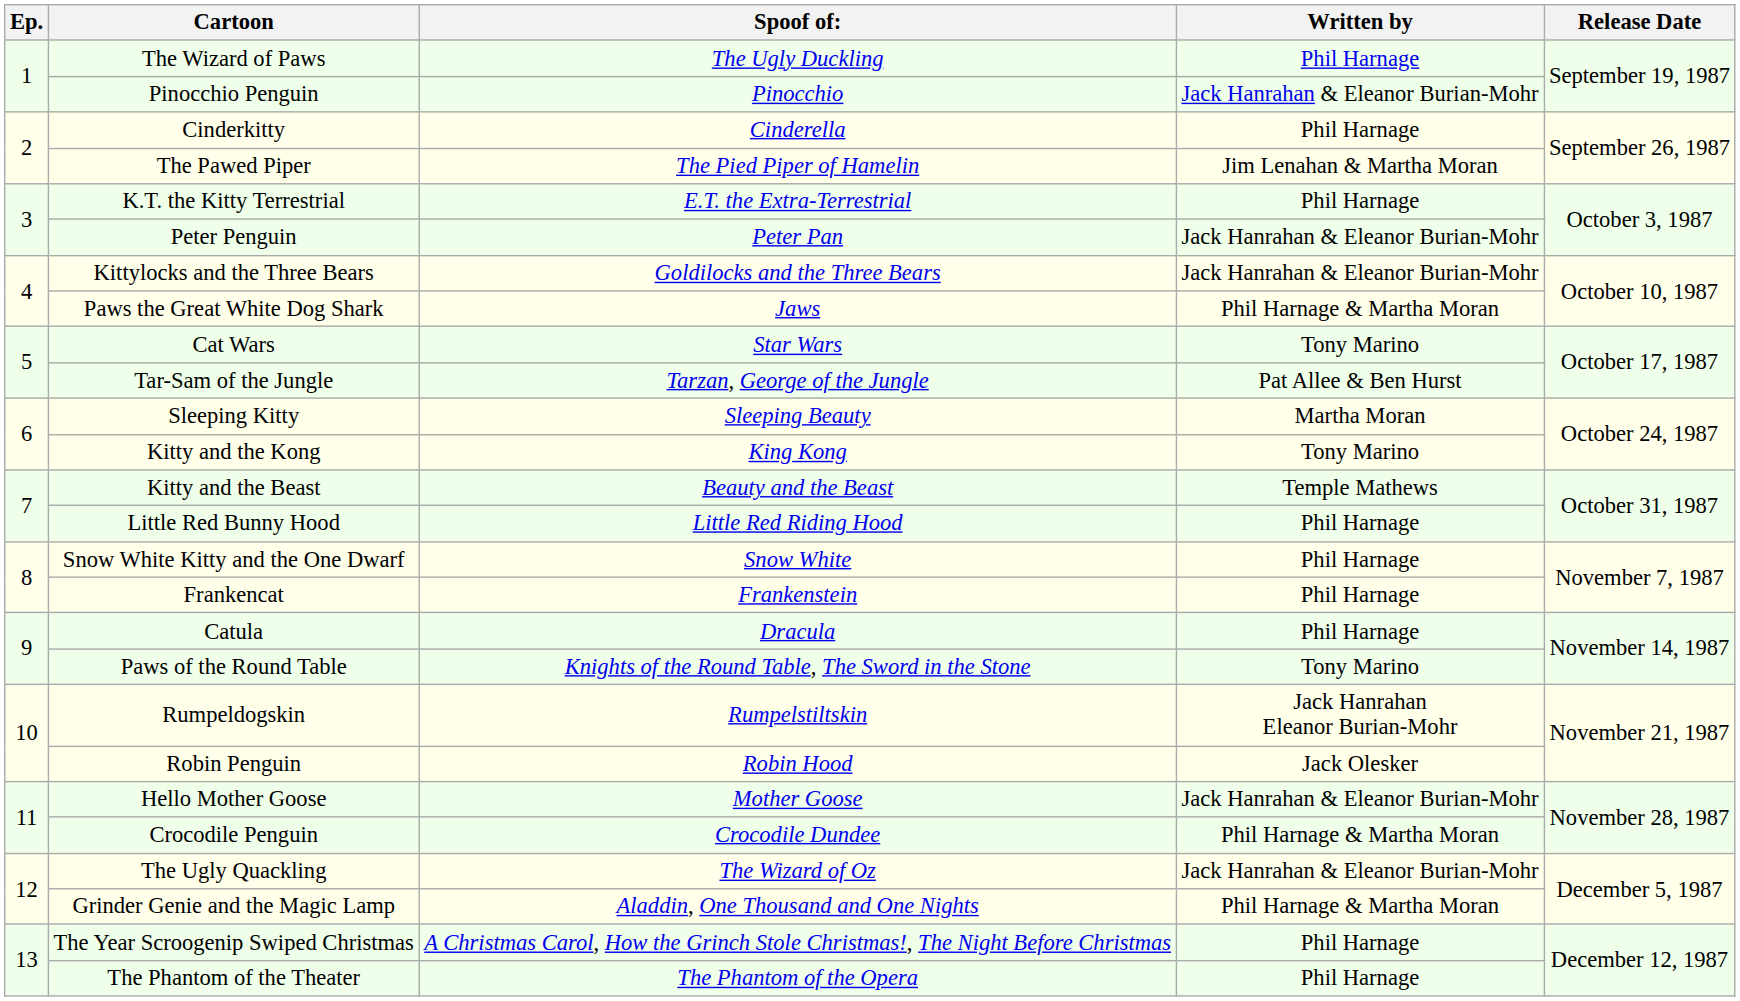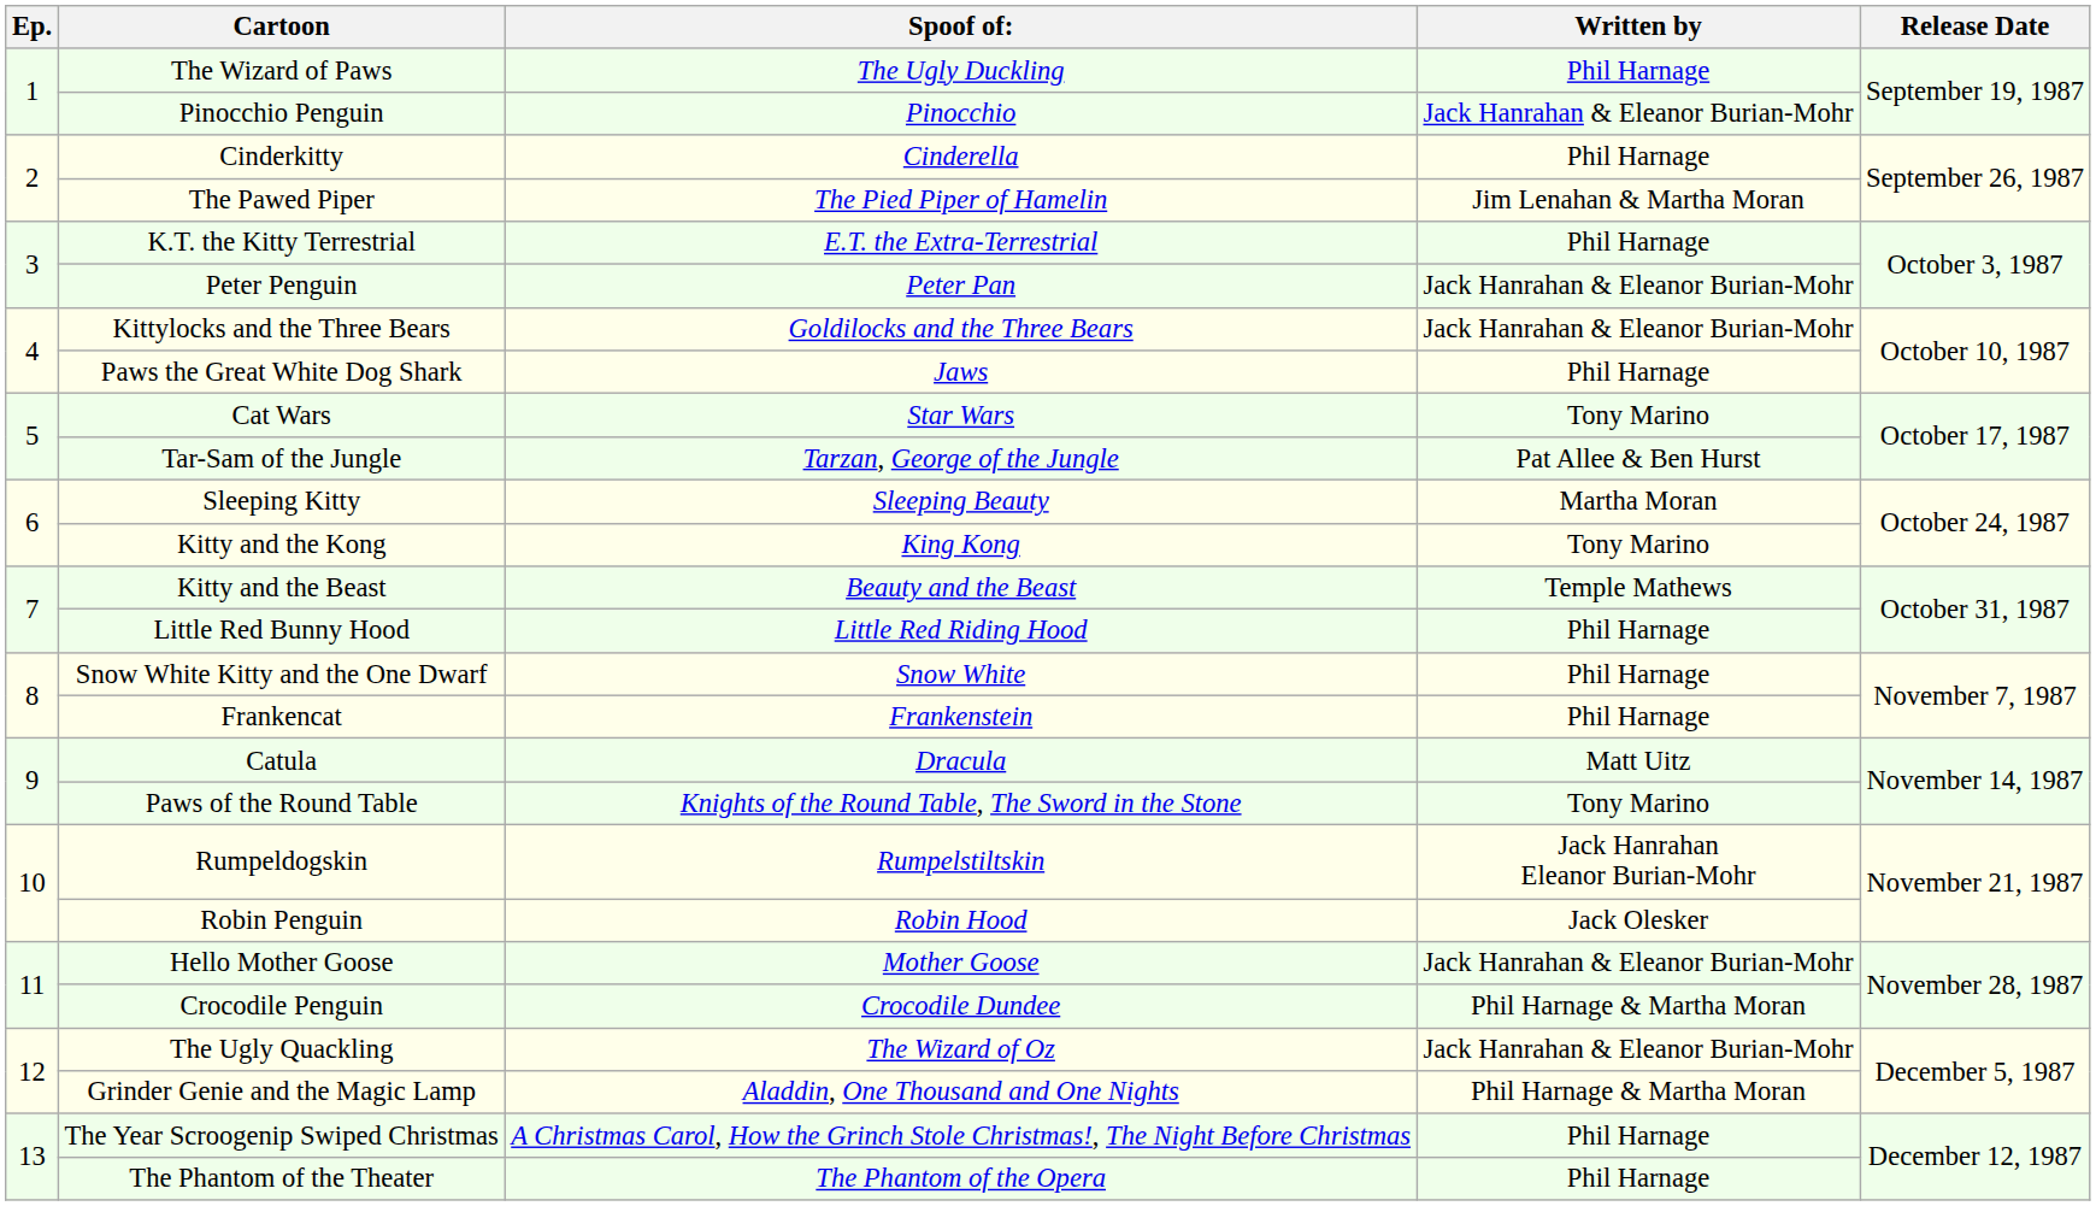Paws the Great White Dog Shark | Written by: Phil Harnage & Martha Moran -> Phil Harnage
Catula | Written by: Phil Harnage -> Matt Uitz
